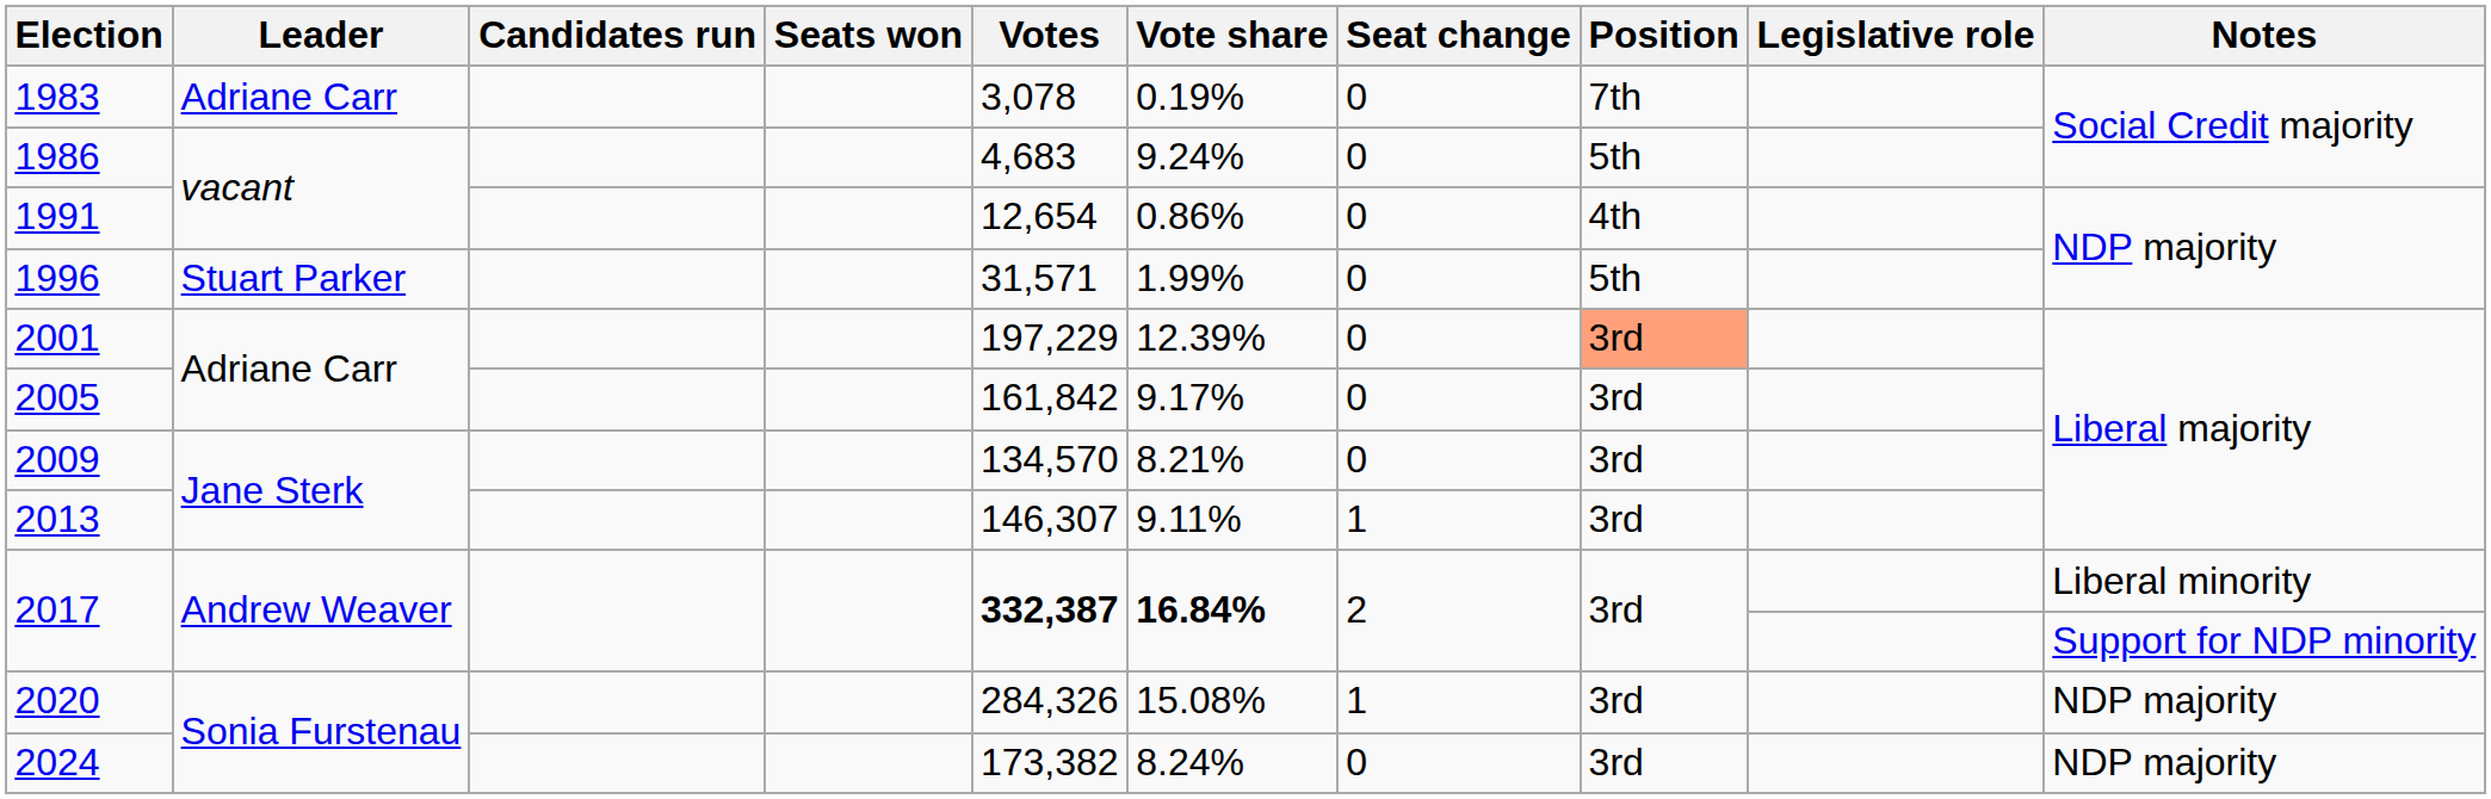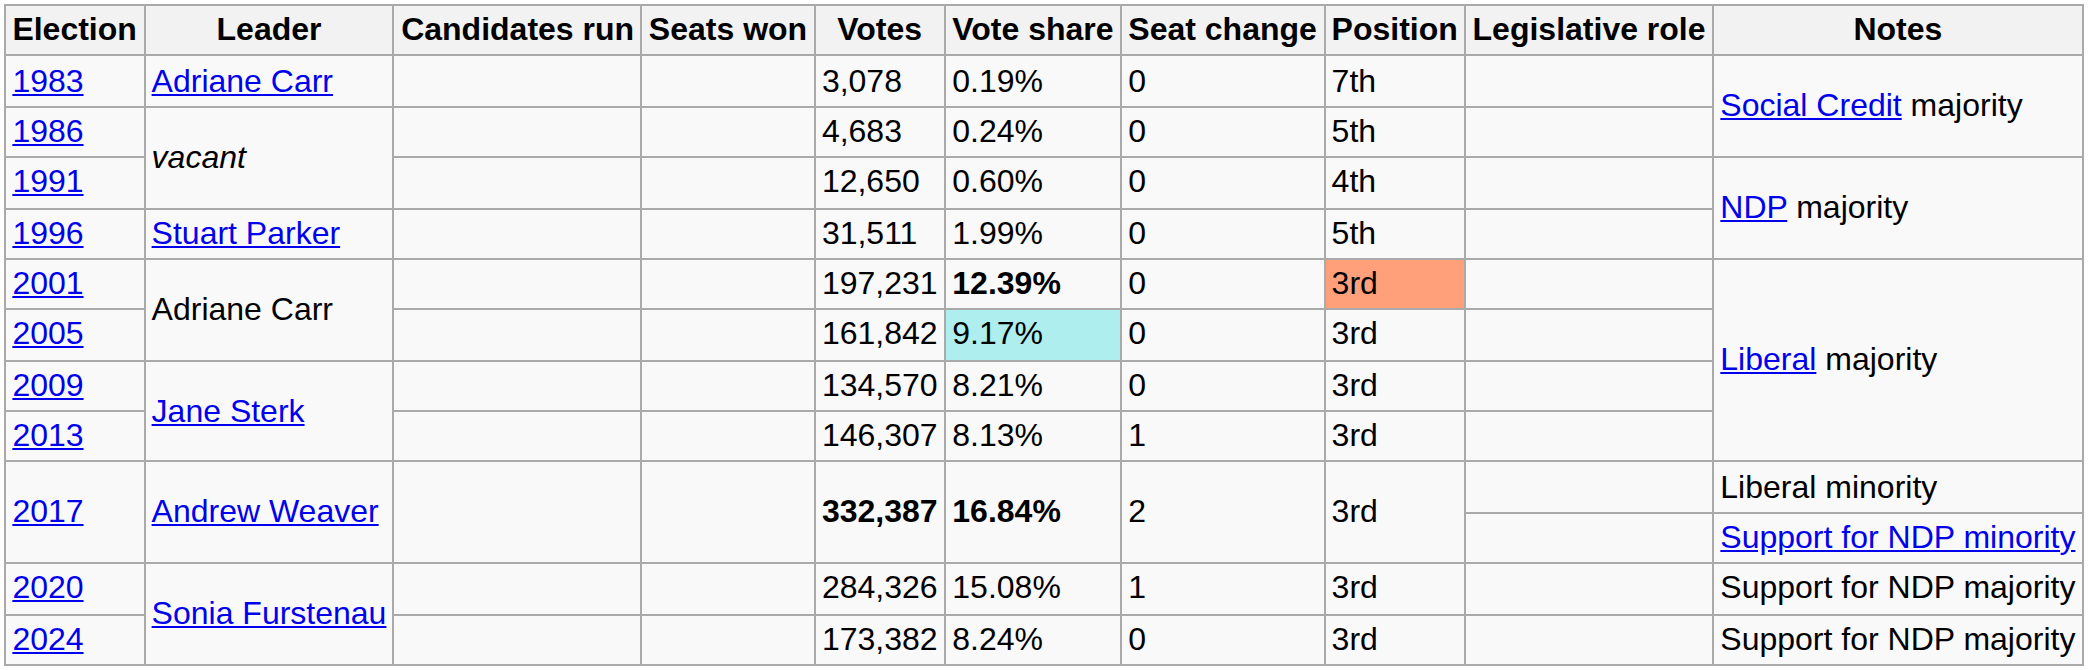1986 | Vote share: 9.24% -> 0.24%
1991 | Votes: 12,654 -> 12,650
1991 | Vote share: 0.86% -> 0.60%
1996 | Votes: 31,571 -> 31,511
2001 | Votes: 197,229 -> 197,231
2001 | Vote share: normal -> bold
2005 | Vote share: no background -> paleturquoise background
2013 | Vote share: 9.11% -> 8.13%
2020 | Notes: NDP majority -> Support for NDP majority
2024 | Notes: NDP majority -> Support for NDP majority
